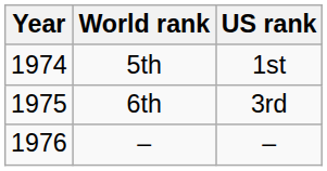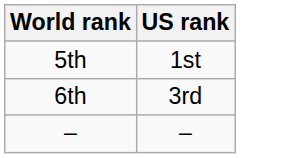- column: Year | 1974 | 1975 | 1976
